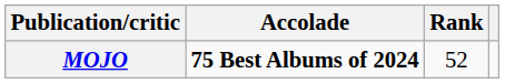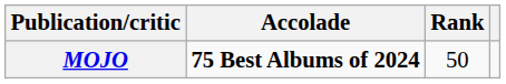MOJO | Rank: 52 -> 50
